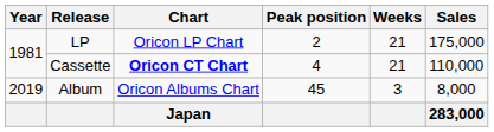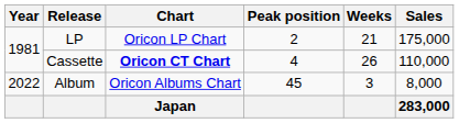Cassette | Weeks: 21 -> 26
Album | Year: 2019 -> 2022
